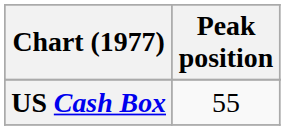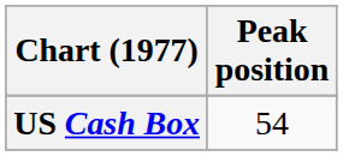US Cash Box | Peak position: 55 -> 54
